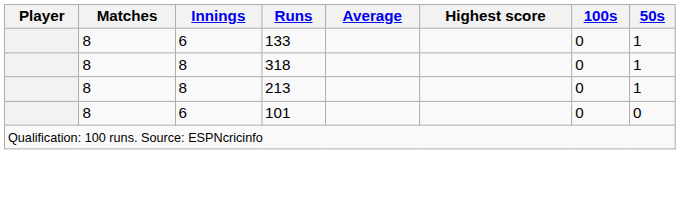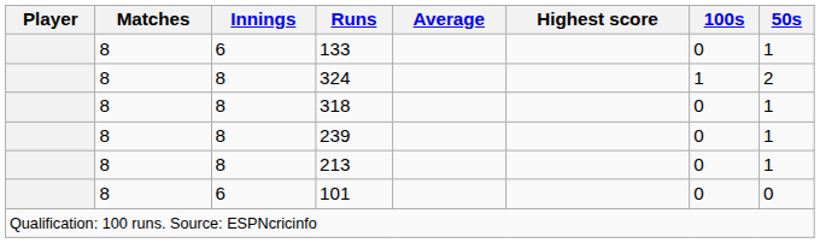+ row: 8 | 8 | 324 | 1 | 2
+ row: 8 | 8 | 239 | 0 | 1
